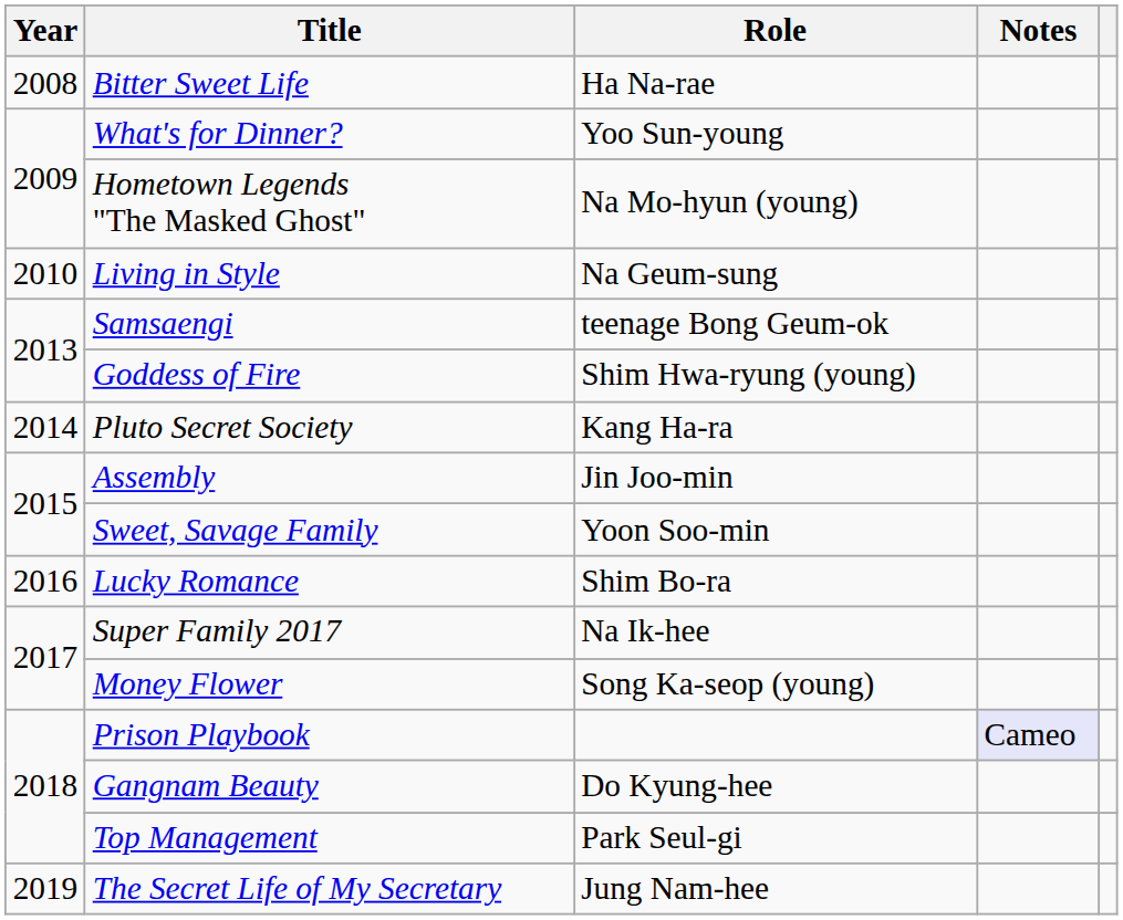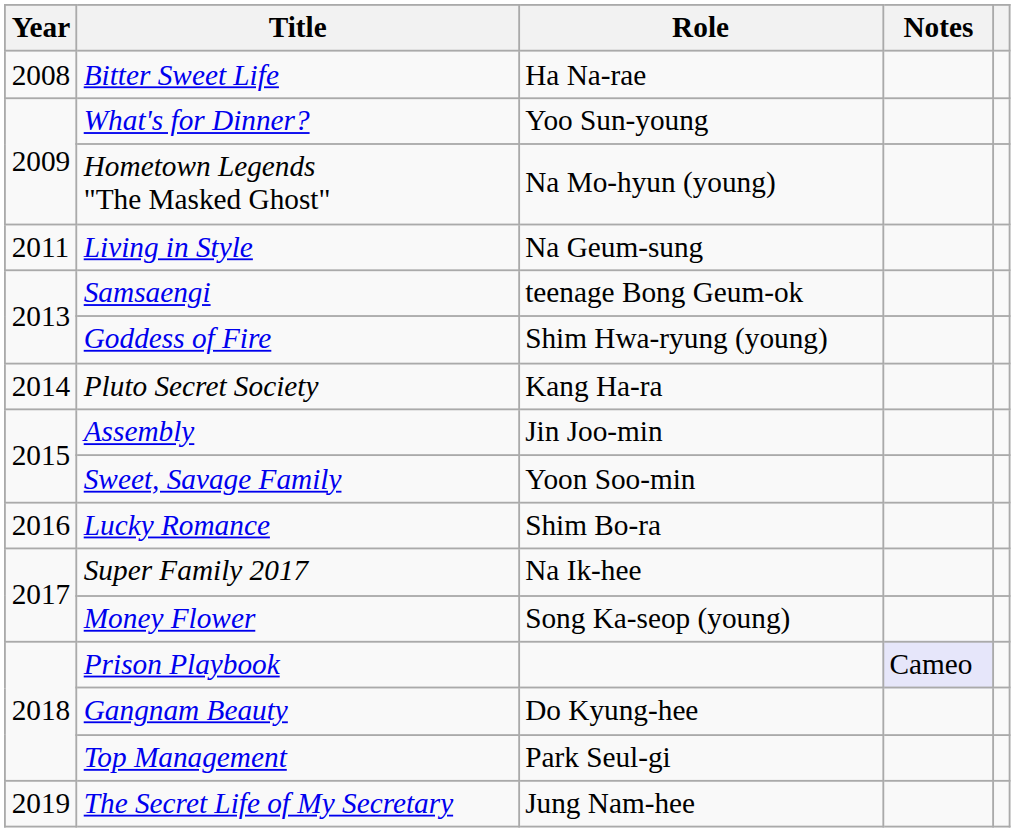Living in Style | Year: 2010 -> 2011
